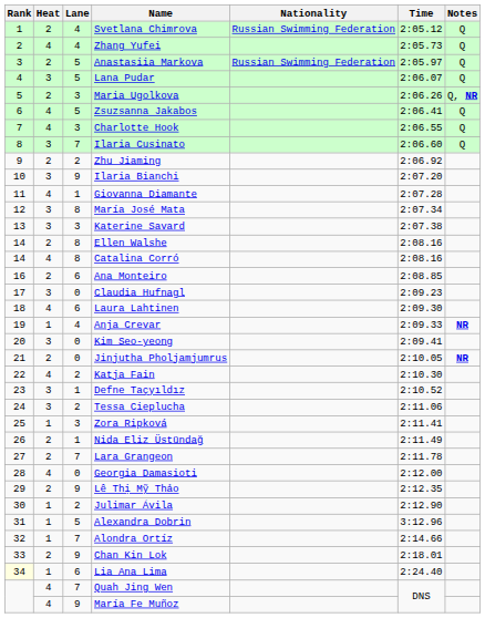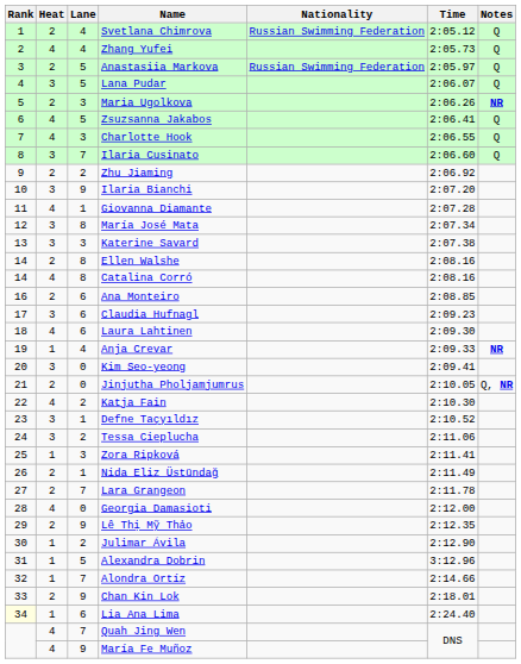Maria Ugolkova | Notes: Q, NR -> NR
Claudia Hufnagl | Lane: 0 -> 6
Jinjutha Pholjamjumrus | Notes: NR -> Q, NR
